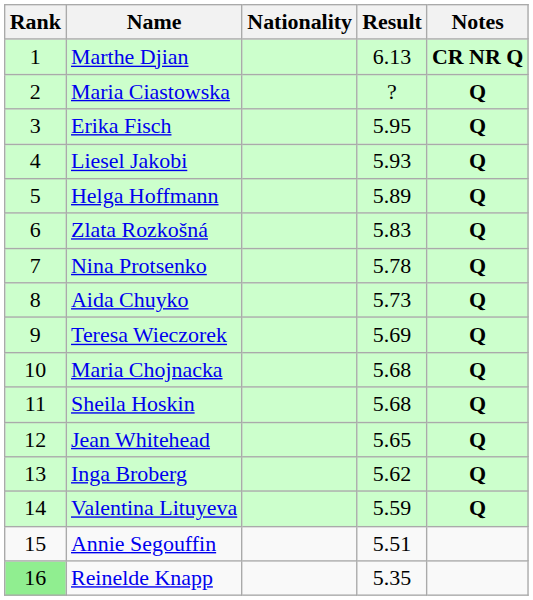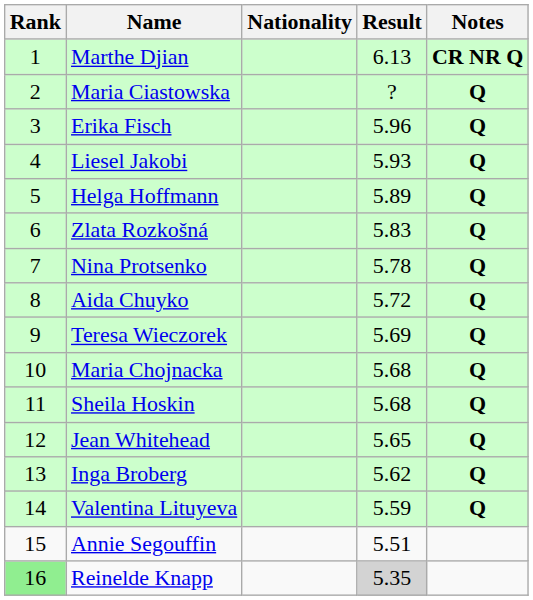Erika Fisch | Result: 5.95 -> 5.96
Aida Chuyko | Result: 5.73 -> 5.72
Reinelde Knapp | Result: no background -> lightgrey background
